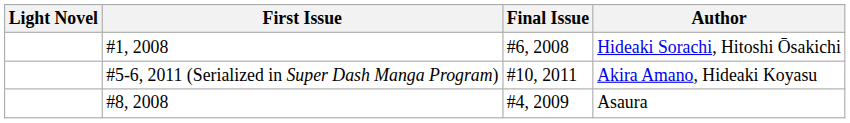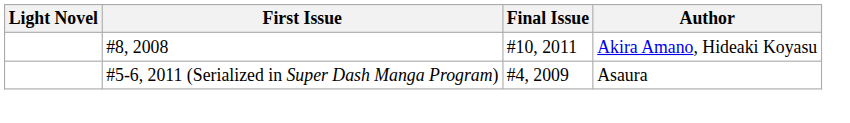- row: #1, 2008 | #6, 2008 | Hideaki Sorachi, Hitoshi Ōsakichi
Akira Amano, Hideaki Koyasu | First Issue: #5-6, 2011 (Serialized in Super Dash Manga Program) -> #8, 2008
Asaura | First Issue: #8, 2008 -> #5-6, 2011 (Serialized in Super Dash Manga Program)
